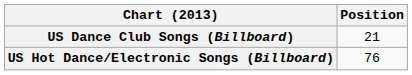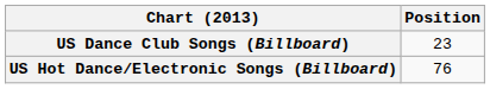US Dance Club Songs (Billboard) | Position: 21 -> 23
